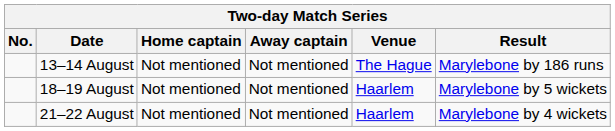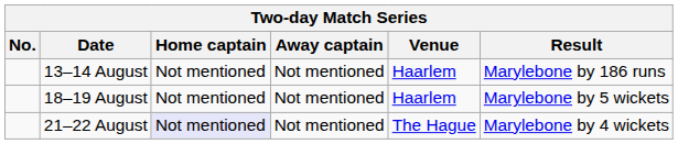13–14 August | Venue: The Hague -> Haarlem
21–22 August | Home captain: no background -> lavender background
21–22 August | Venue: Haarlem -> The Hague
